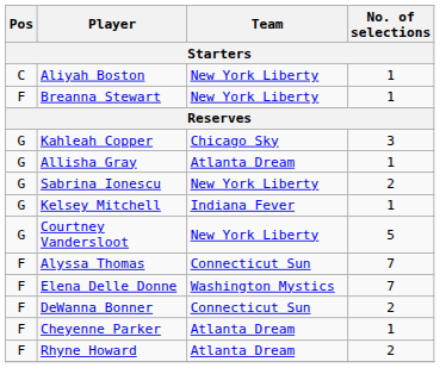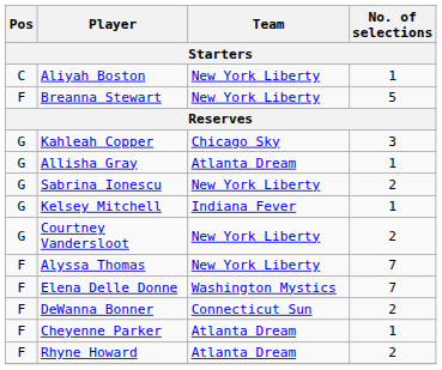Breanna Stewart | No. of selections: 1 -> 5
Courtney Vandersloot | No. of selections: 5 -> 2
Alyssa Thomas | Team: Connecticut Sun -> New York Liberty
